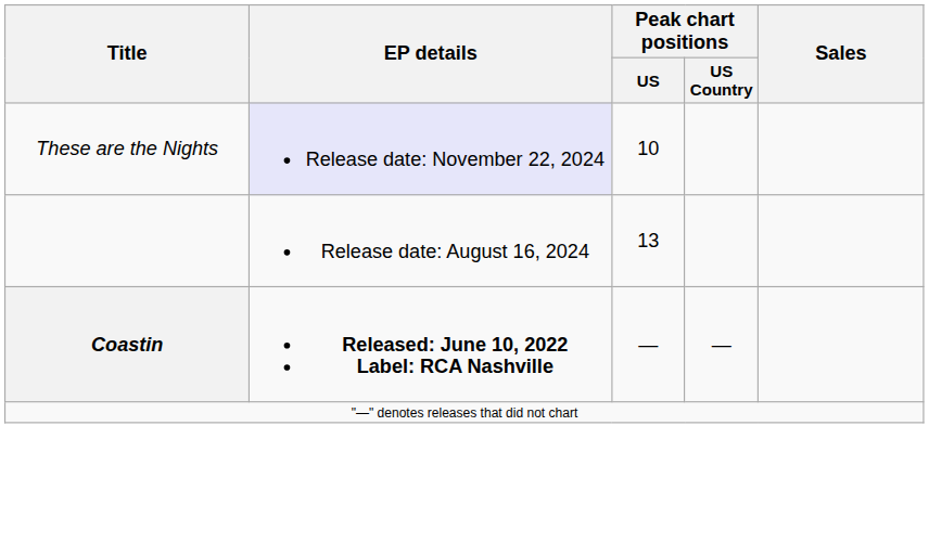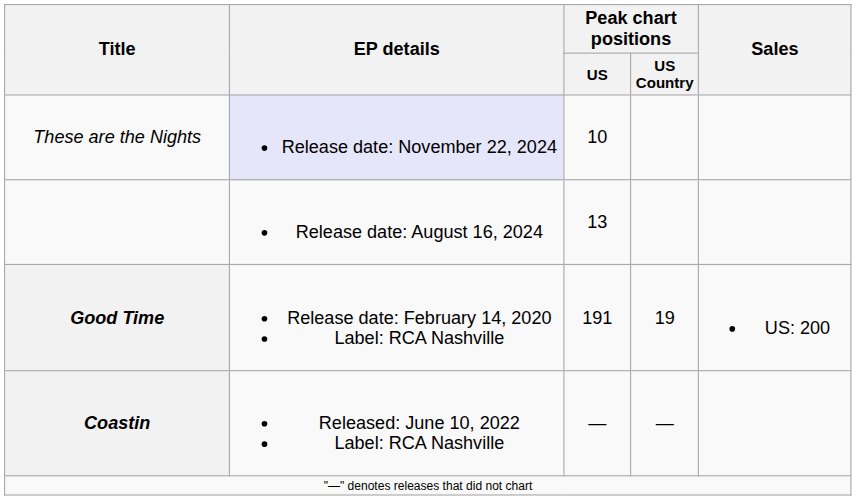+ row: Good Time | Release date: February 14, 2020 Label: RCA Nashville | 191 | 19 | US: 200
Coastin | EP details: bold -> normal
